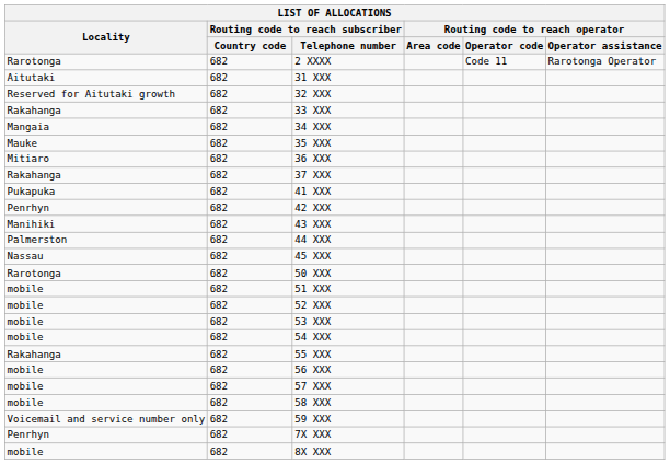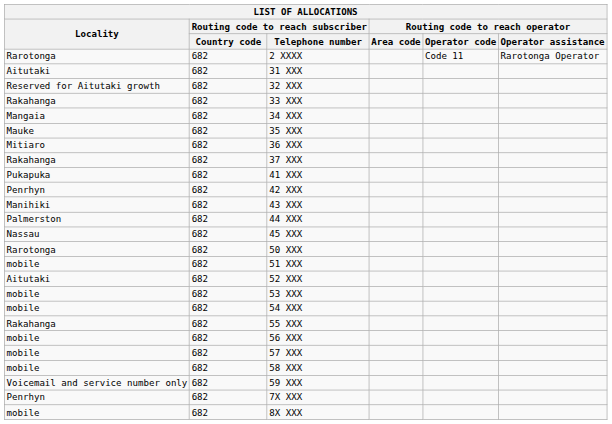52 XXX | Locality: mobile -> Aitutaki
